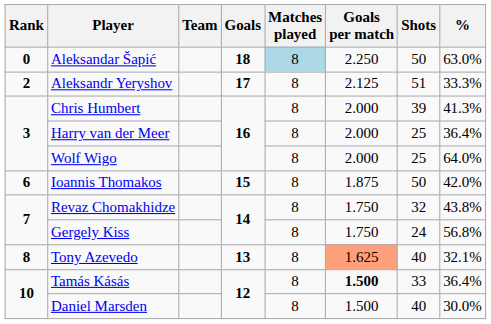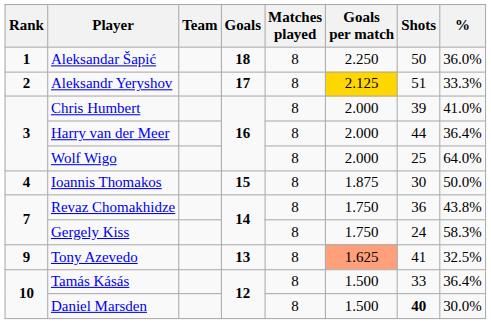Aleksandar Šapić | Rank: 0 -> 1
Aleksandar Šapić | Matches played: lightblue background -> no background
Aleksandar Šapić | %: 63.0% -> 36.0%
Aleksandr Yeryshov | Goals per match: no background -> gold background
Chris Humbert | %: 41.3% -> 41.0%
Harry van der Meer | Shots: 25 -> 44
Ioannis Thomakos | Rank: 6 -> 4
Ioannis Thomakos | Shots: 50 -> 30
Ioannis Thomakos | %: 42.0% -> 50.0%
Revaz Chomakhidze | Shots: 32 -> 36
Gergely Kiss | %: 56.8% -> 58.3%
Tony Azevedo | Rank: 8 -> 9
Tony Azevedo | Shots: 40 -> 41
Tony Azevedo | %: 32.1% -> 32.5%
Tamás Kásás | Goals per match: bold -> normal
Daniel Marsden | Shots: normal -> bold
